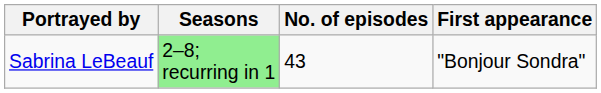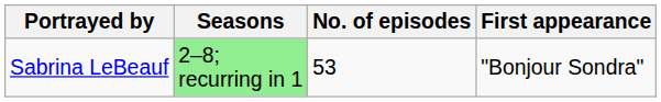Sabrina LeBeauf | No. of episodes: 43 -> 53
